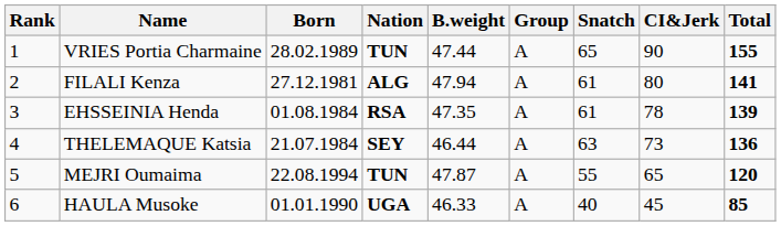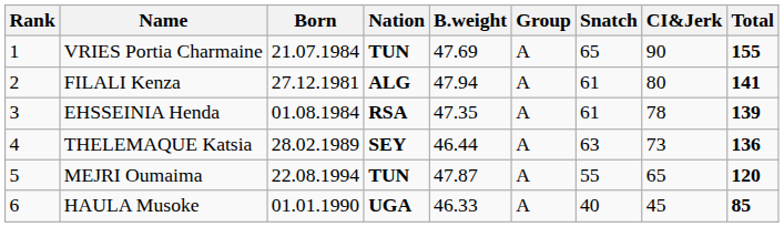VRIES Portia Charmaine | Born: 28.02.1989 -> 21.07.1984
VRIES Portia Charmaine | B.weight: 47.44 -> 47.69
THELEMAQUE Katsia | Born: 21.07.1984 -> 28.02.1989
